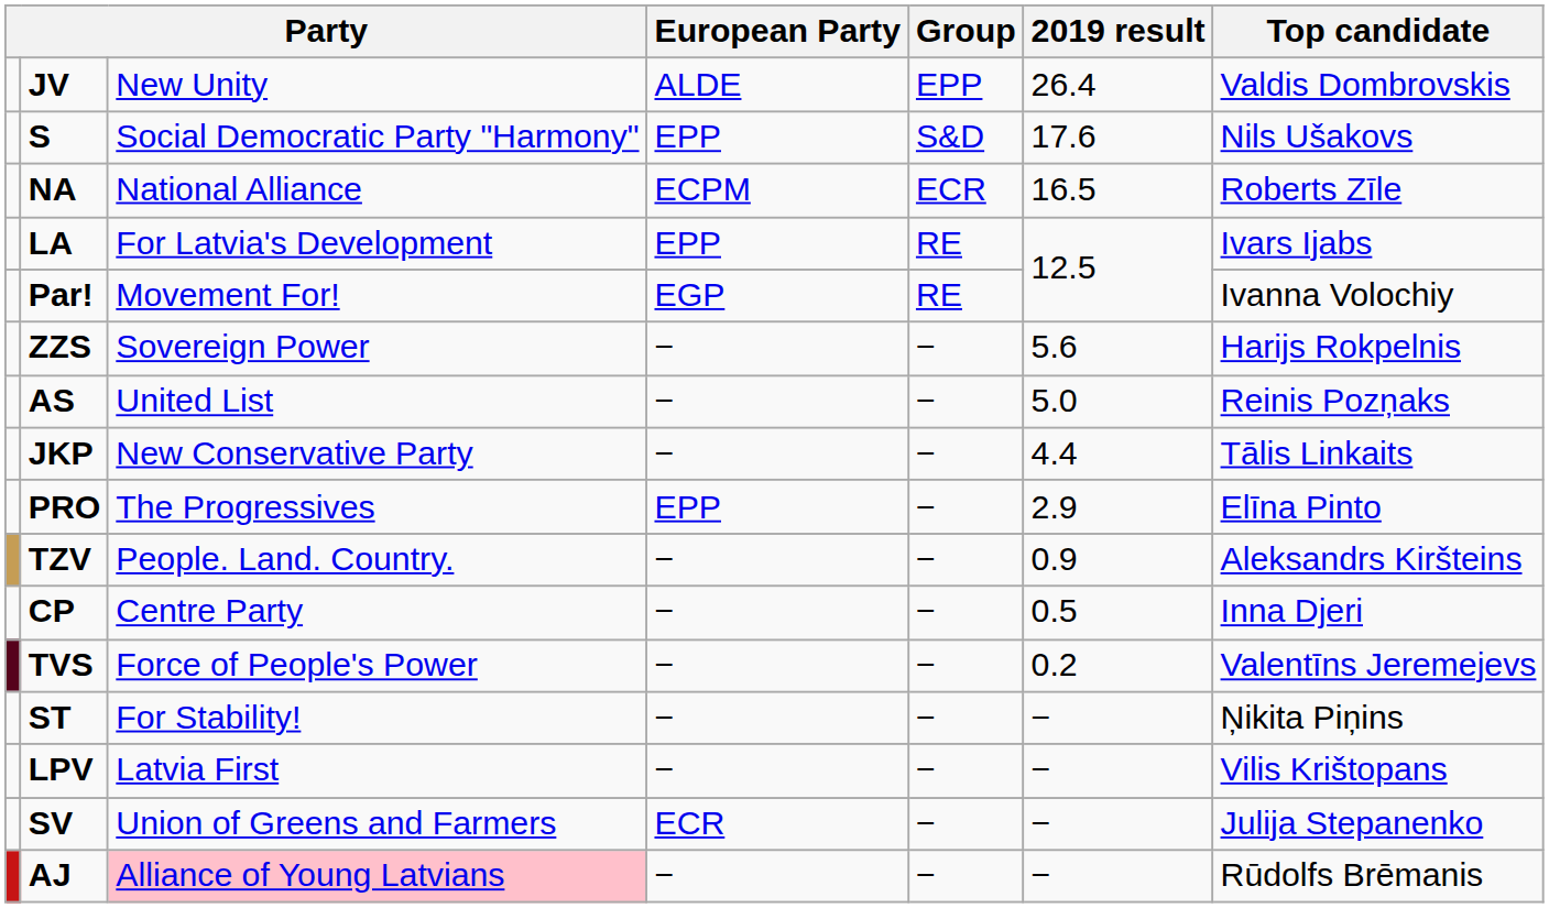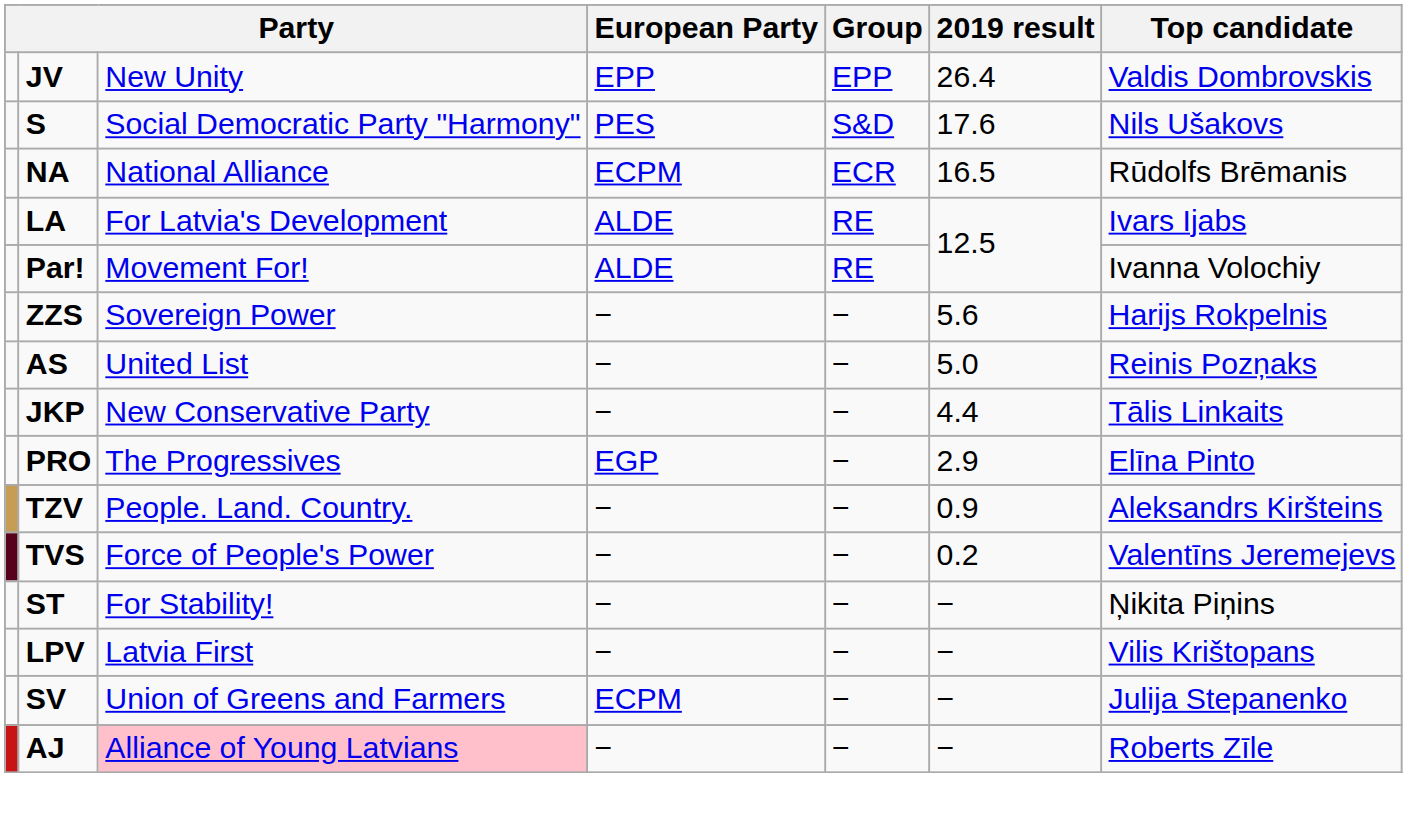JV | European Party: ALDE -> EPP
S | European Party: EPP -> PES
NA | Top candidate: Roberts Zīle -> Rūdolfs Brēmanis
LA | European Party: EPP -> ALDE
Par! | European Party: EGP -> ALDE
PRO | European Party: EPP -> EGP
- row: CP | Centre Party | − | − | 0.5 | Inna Djeri
SV | European Party: ECR -> ECPM
AJ | Top candidate: Rūdolfs Brēmanis -> Roberts Zīle
